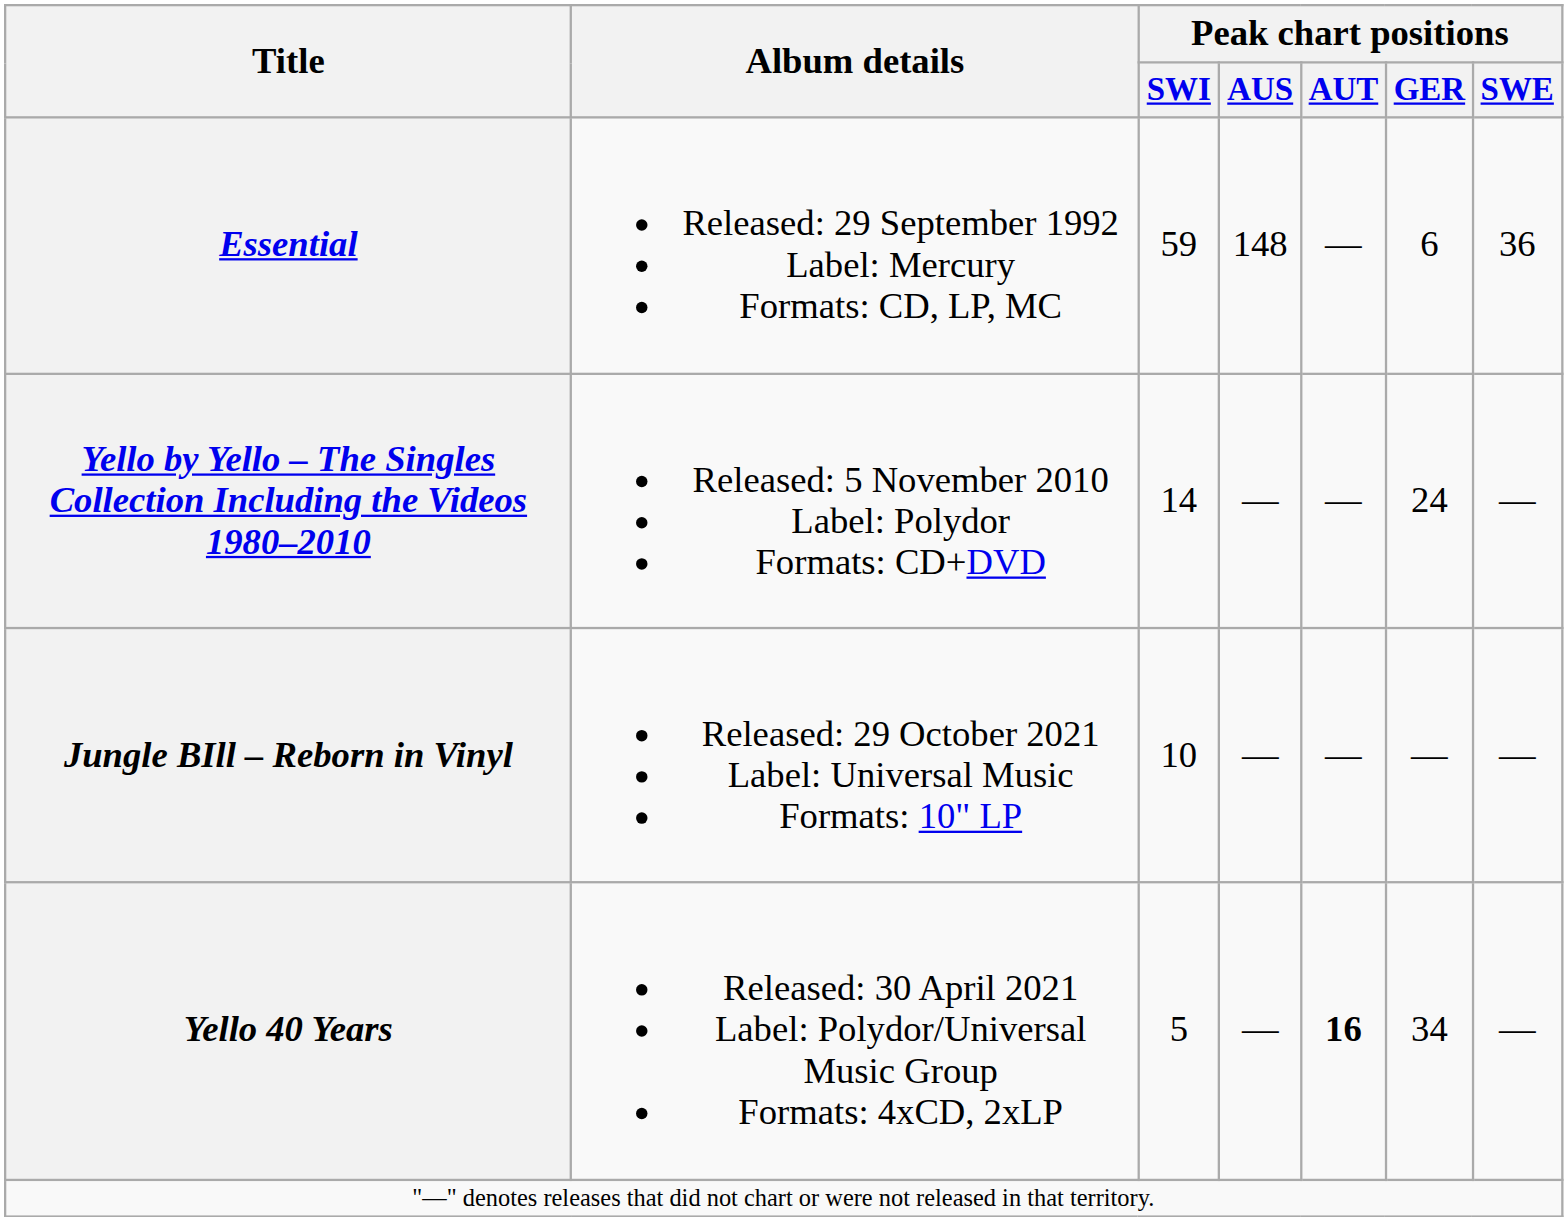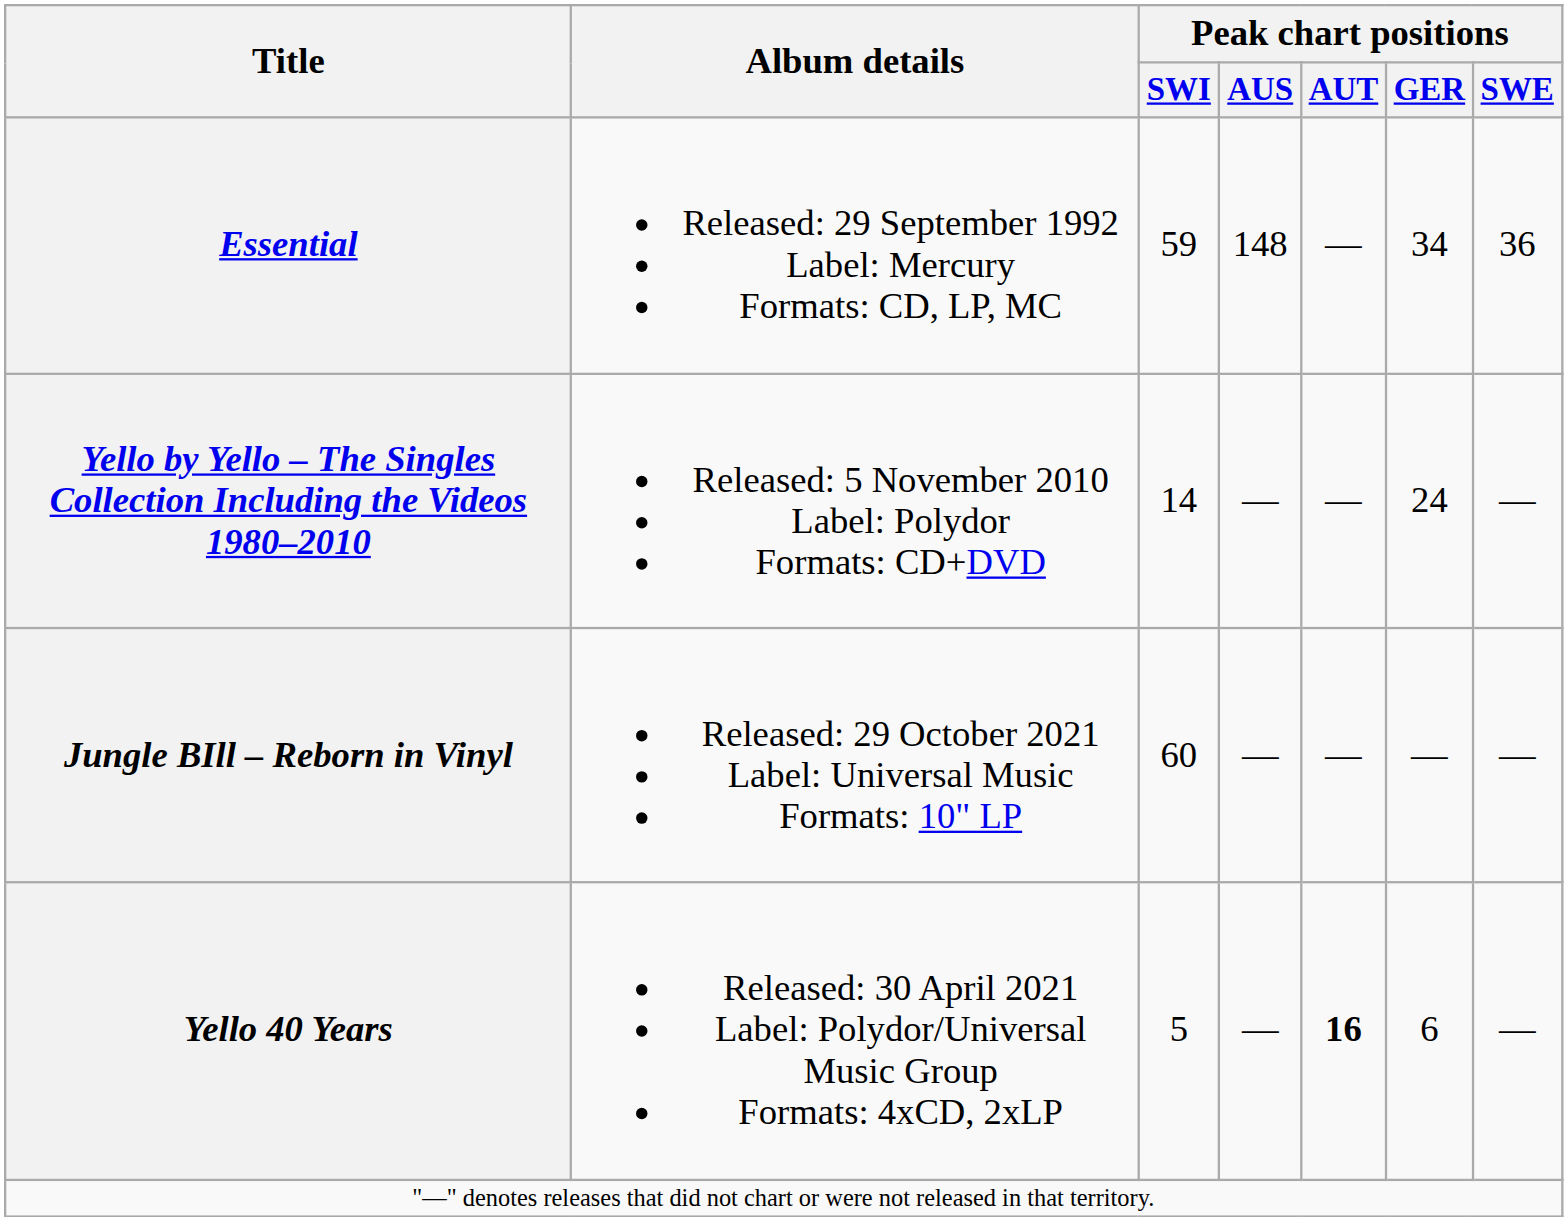Essential | Peak chart positions / GER: 6 -> 34
Jungle BIll – Reborn in Vinyl | Peak chart positions / SWI: 10 -> 60
Yello 40 Years | Peak chart positions / GER: 34 -> 6
